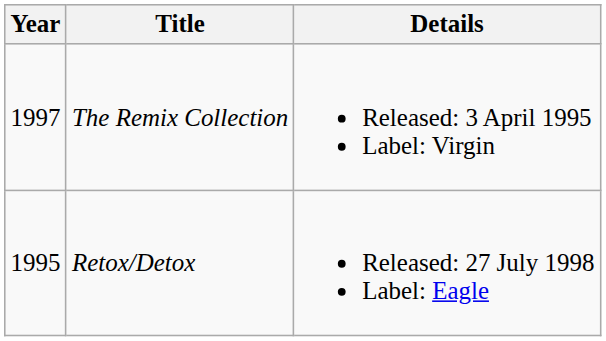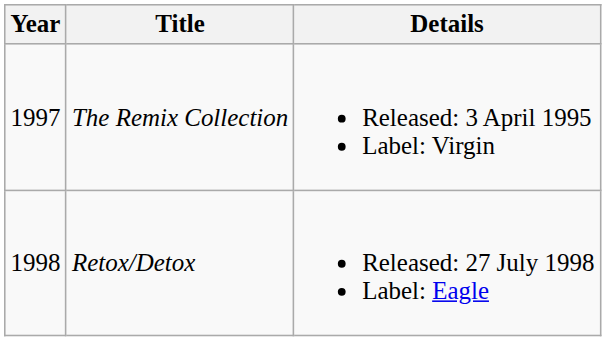Retox/Detox | Year: 1995 -> 1998
